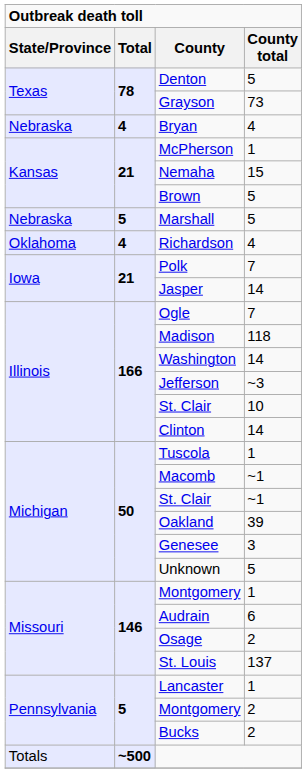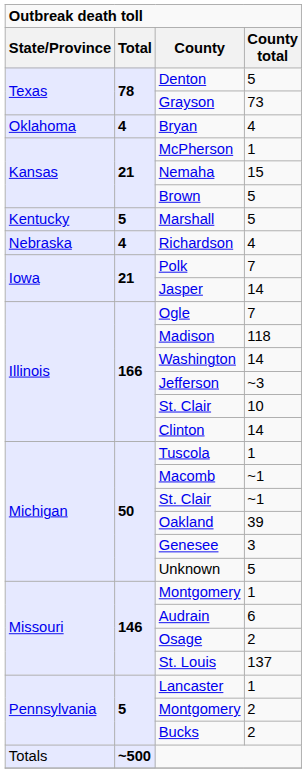Bryan | State/Province: Nebraska -> Oklahoma
Marshall | State/Province: Nebraska -> Kentucky
Richardson | State/Province: Oklahoma -> Nebraska
